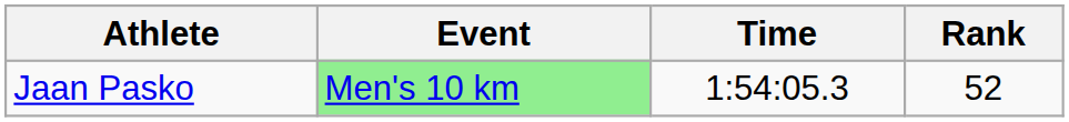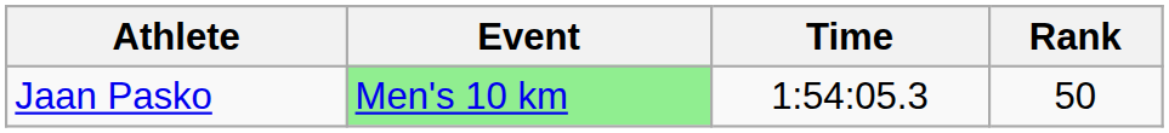Jaan Pasko | Rank: 52 -> 50
